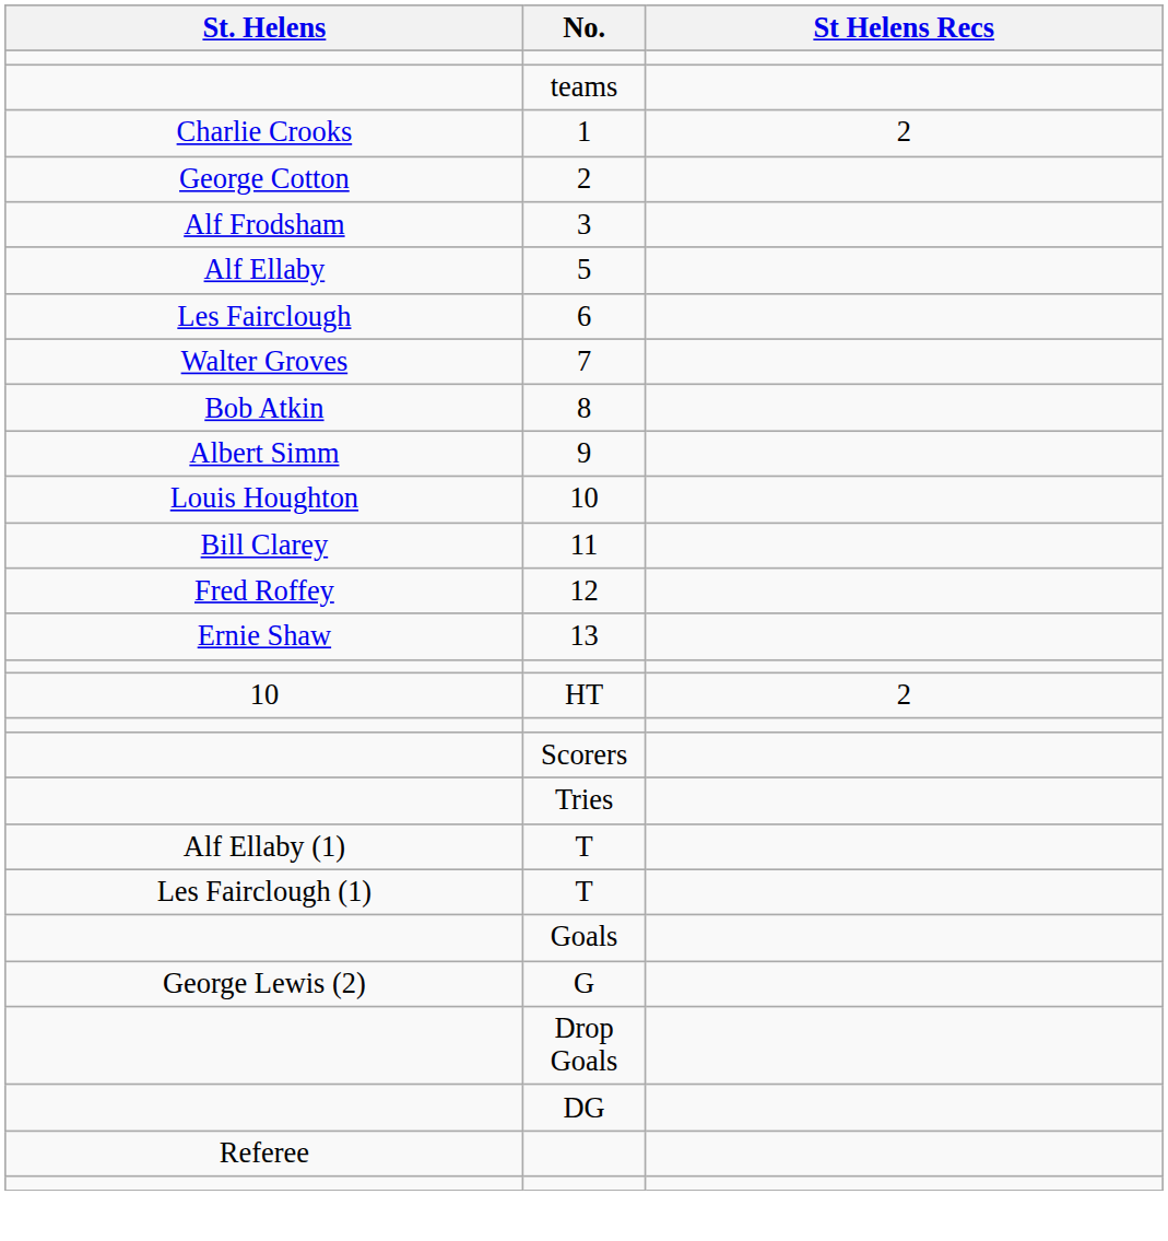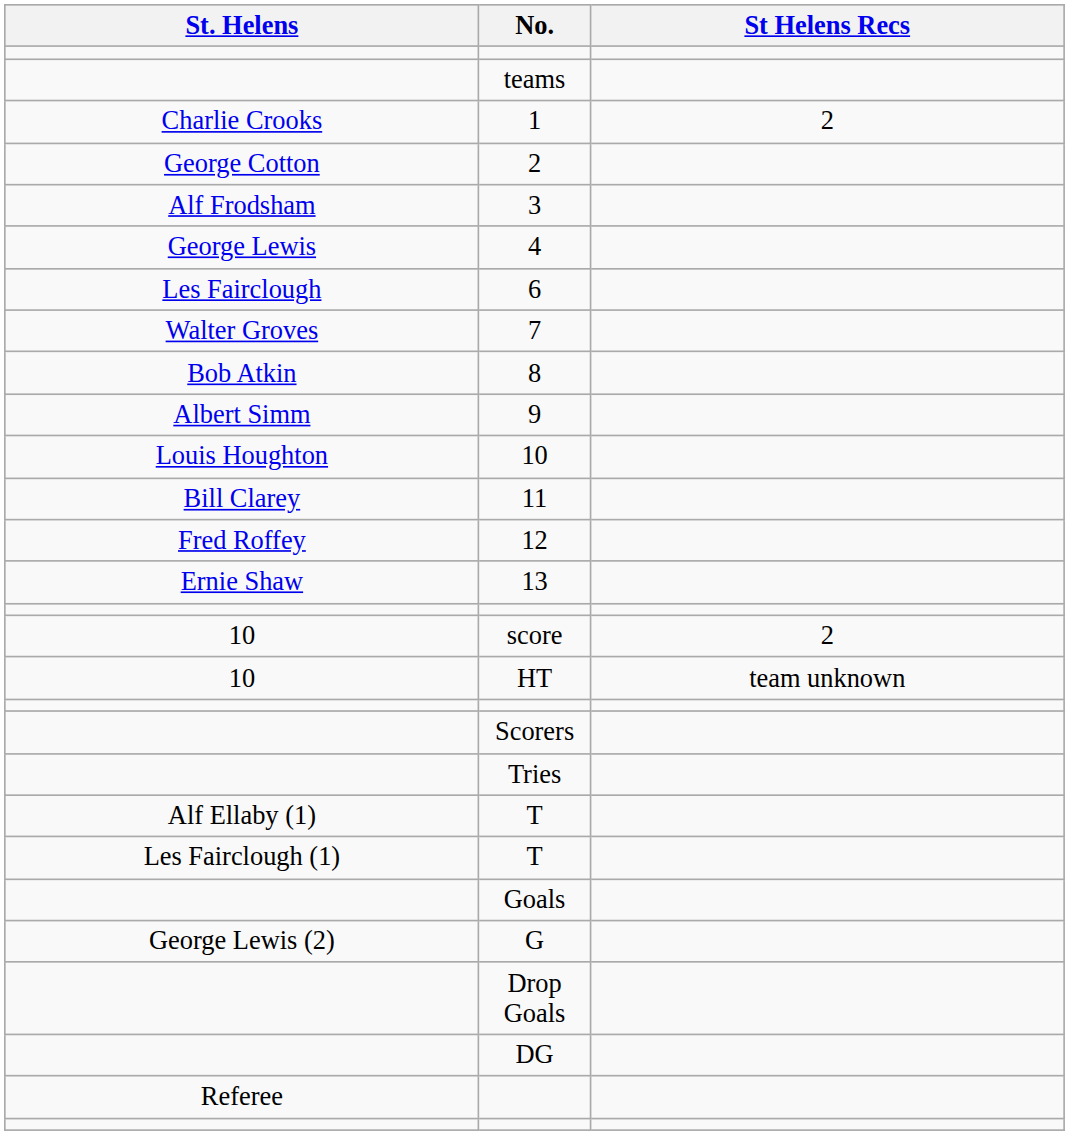+ row: George Lewis | 4
- row: Alf Ellaby | 5
+ row: 10 | score | 2
HT | St Helens Recs: 2 -> team unknown
